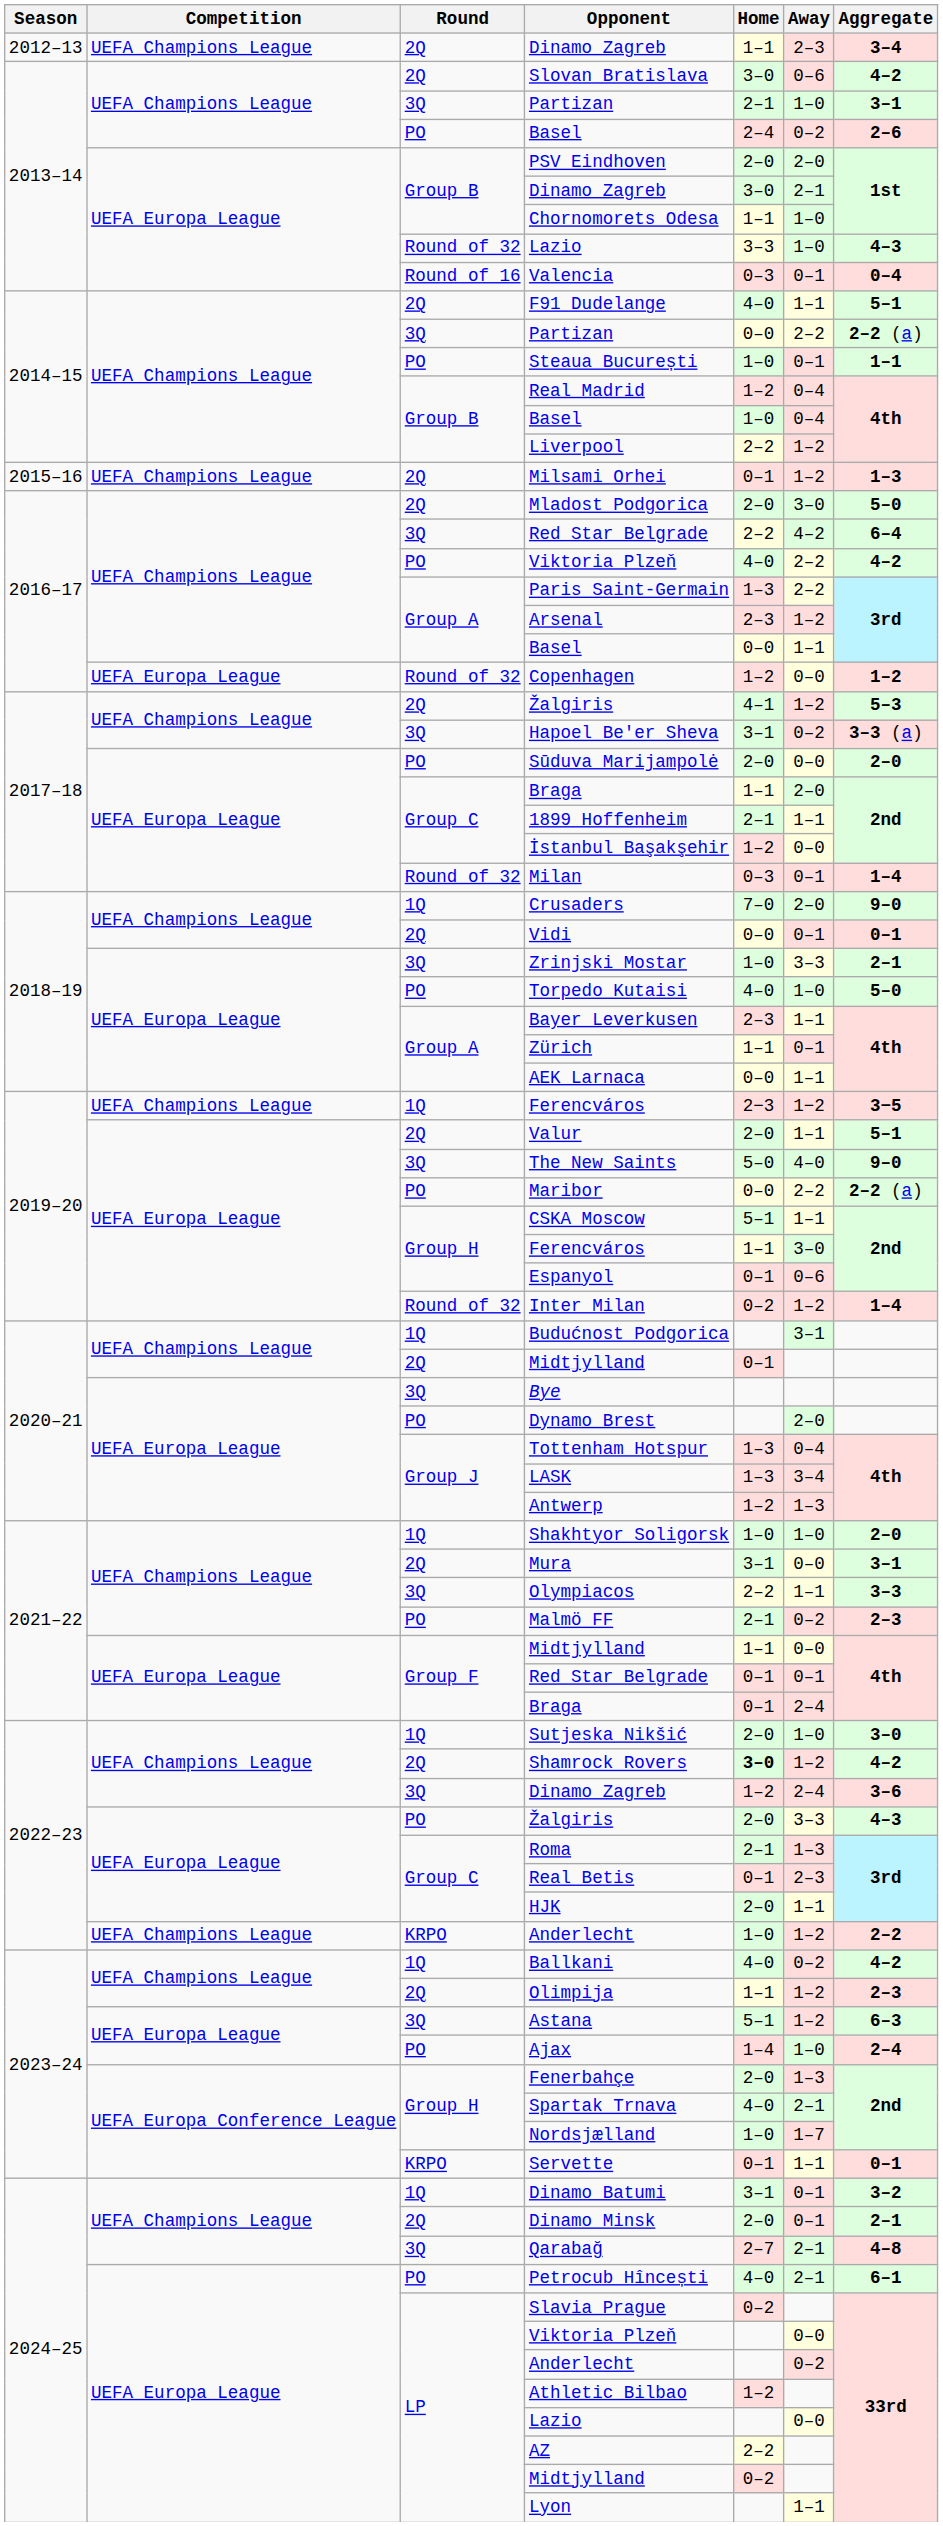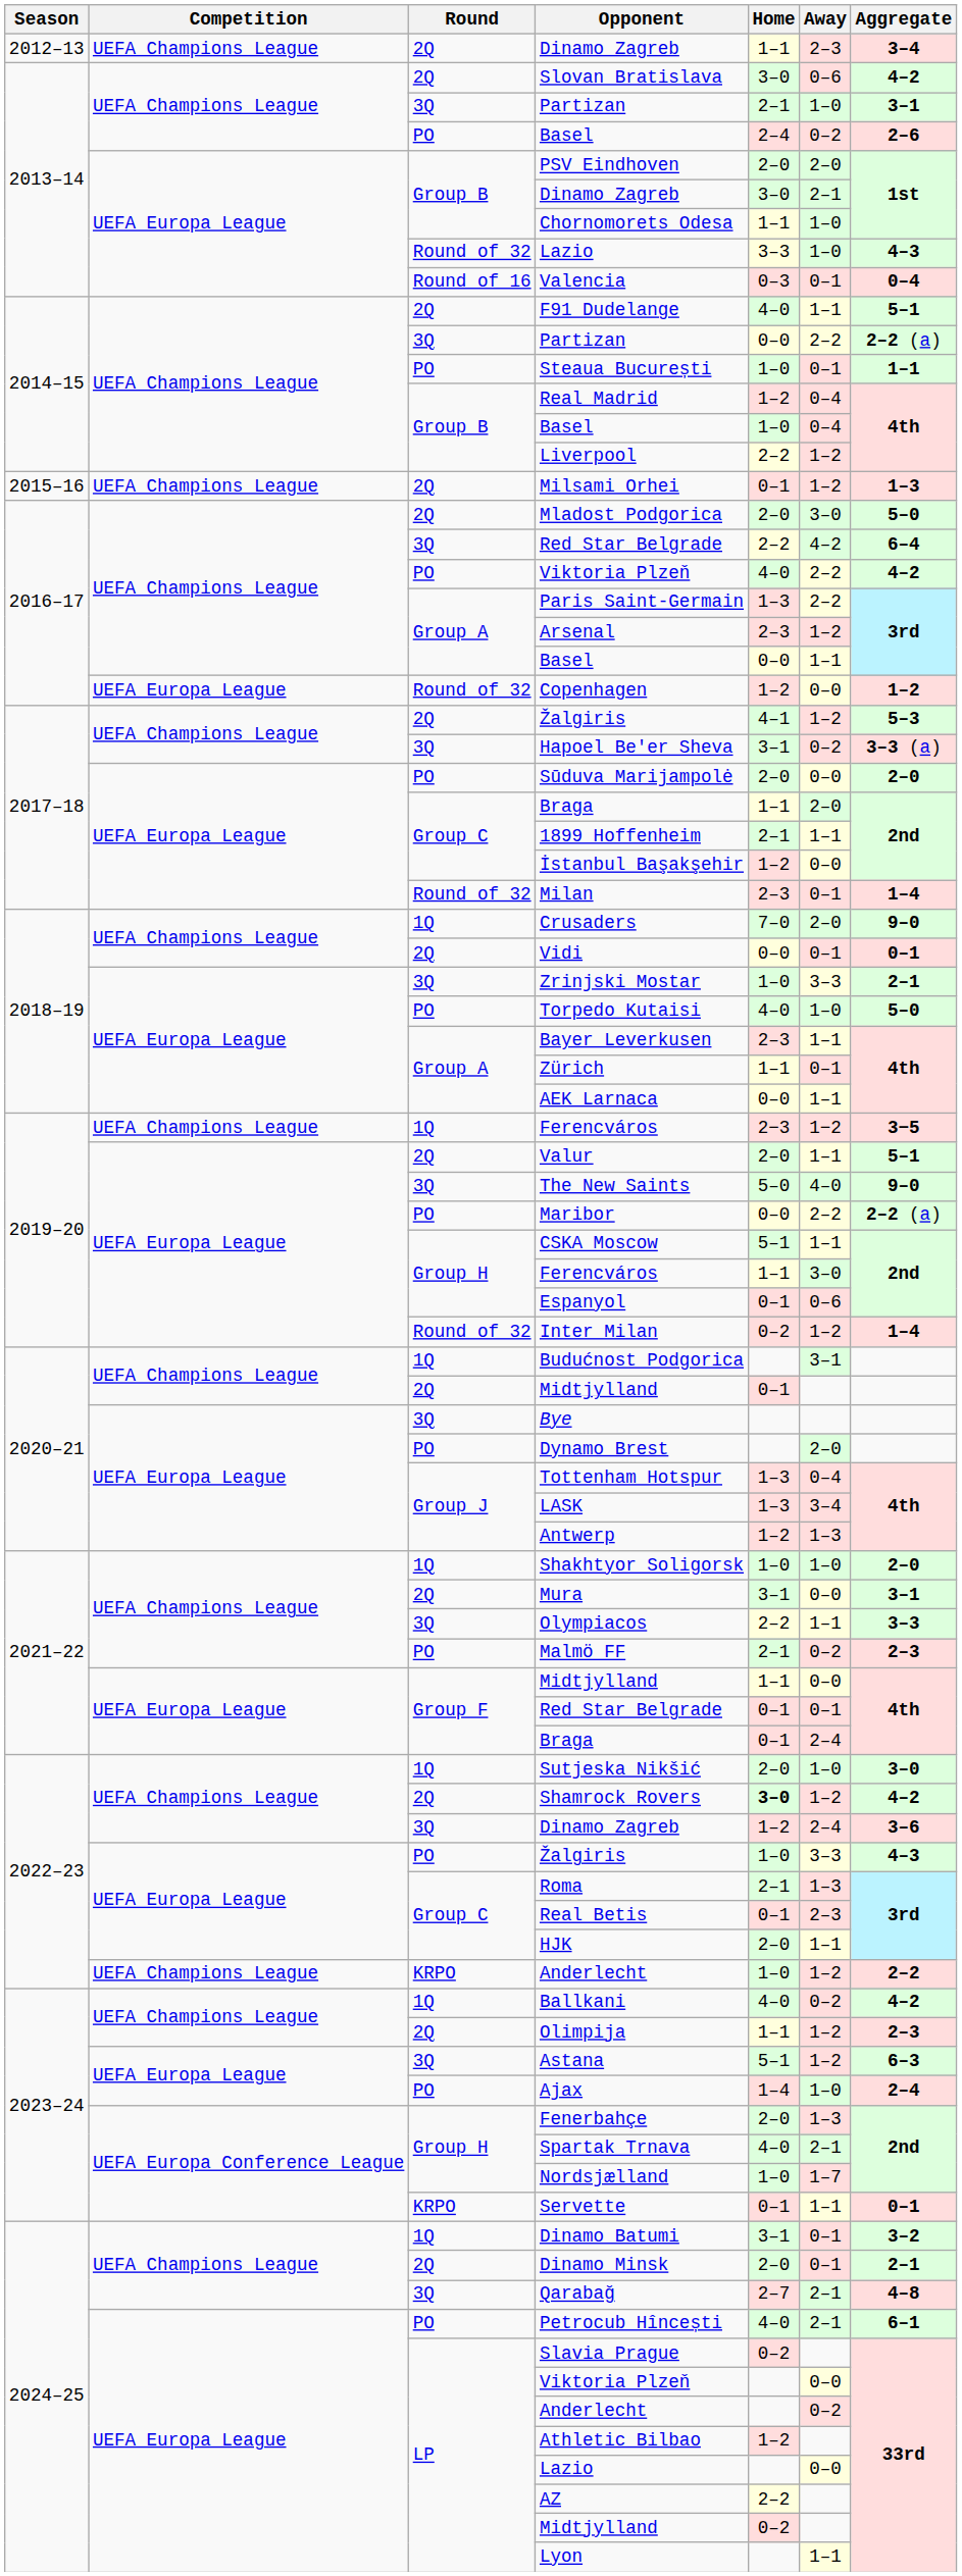Milan | Home: 0–3 -> 2–3
PO / Žalgiris | Home: 2–0 -> 1–0
